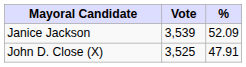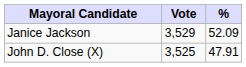Janice Jackson | Vote: 3,539 -> 3,529
